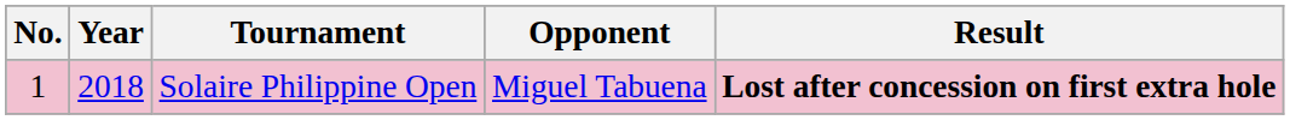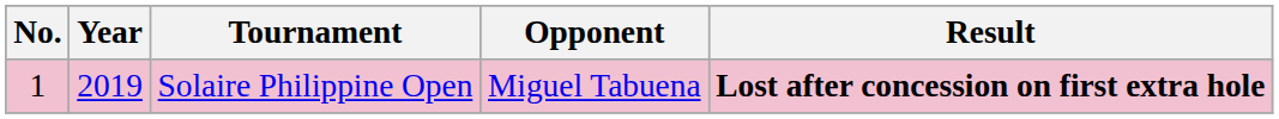Solaire Philippine Open | Year: 2018 -> 2019
